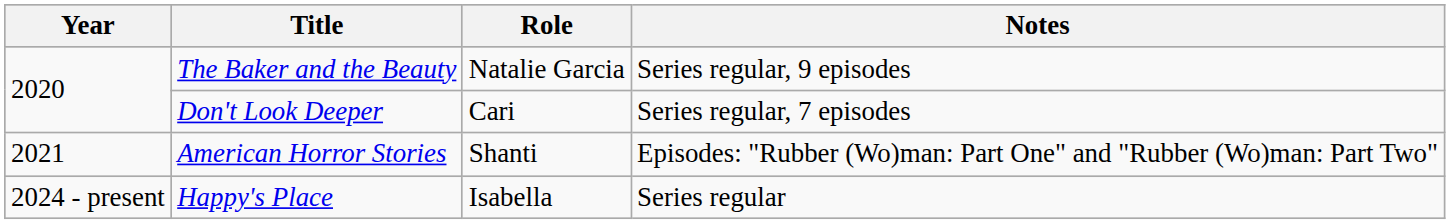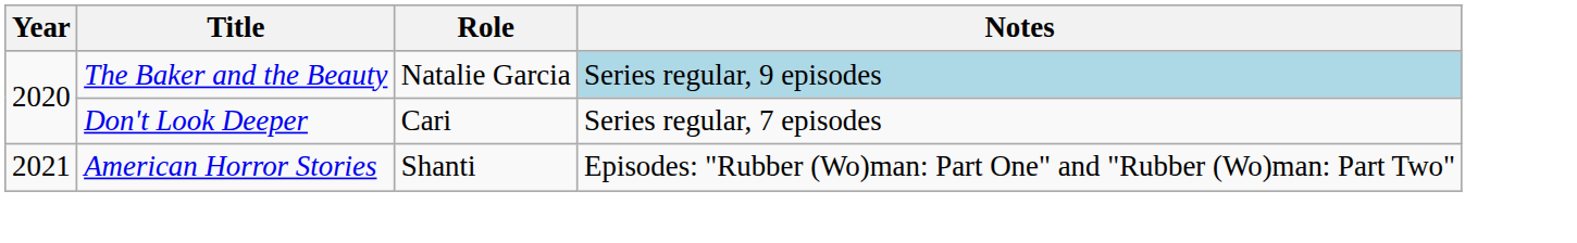The Baker and the Beauty | Notes: no background -> lightblue background
- row: 2024 - present | Happy's Place | Isabella | Series regular
